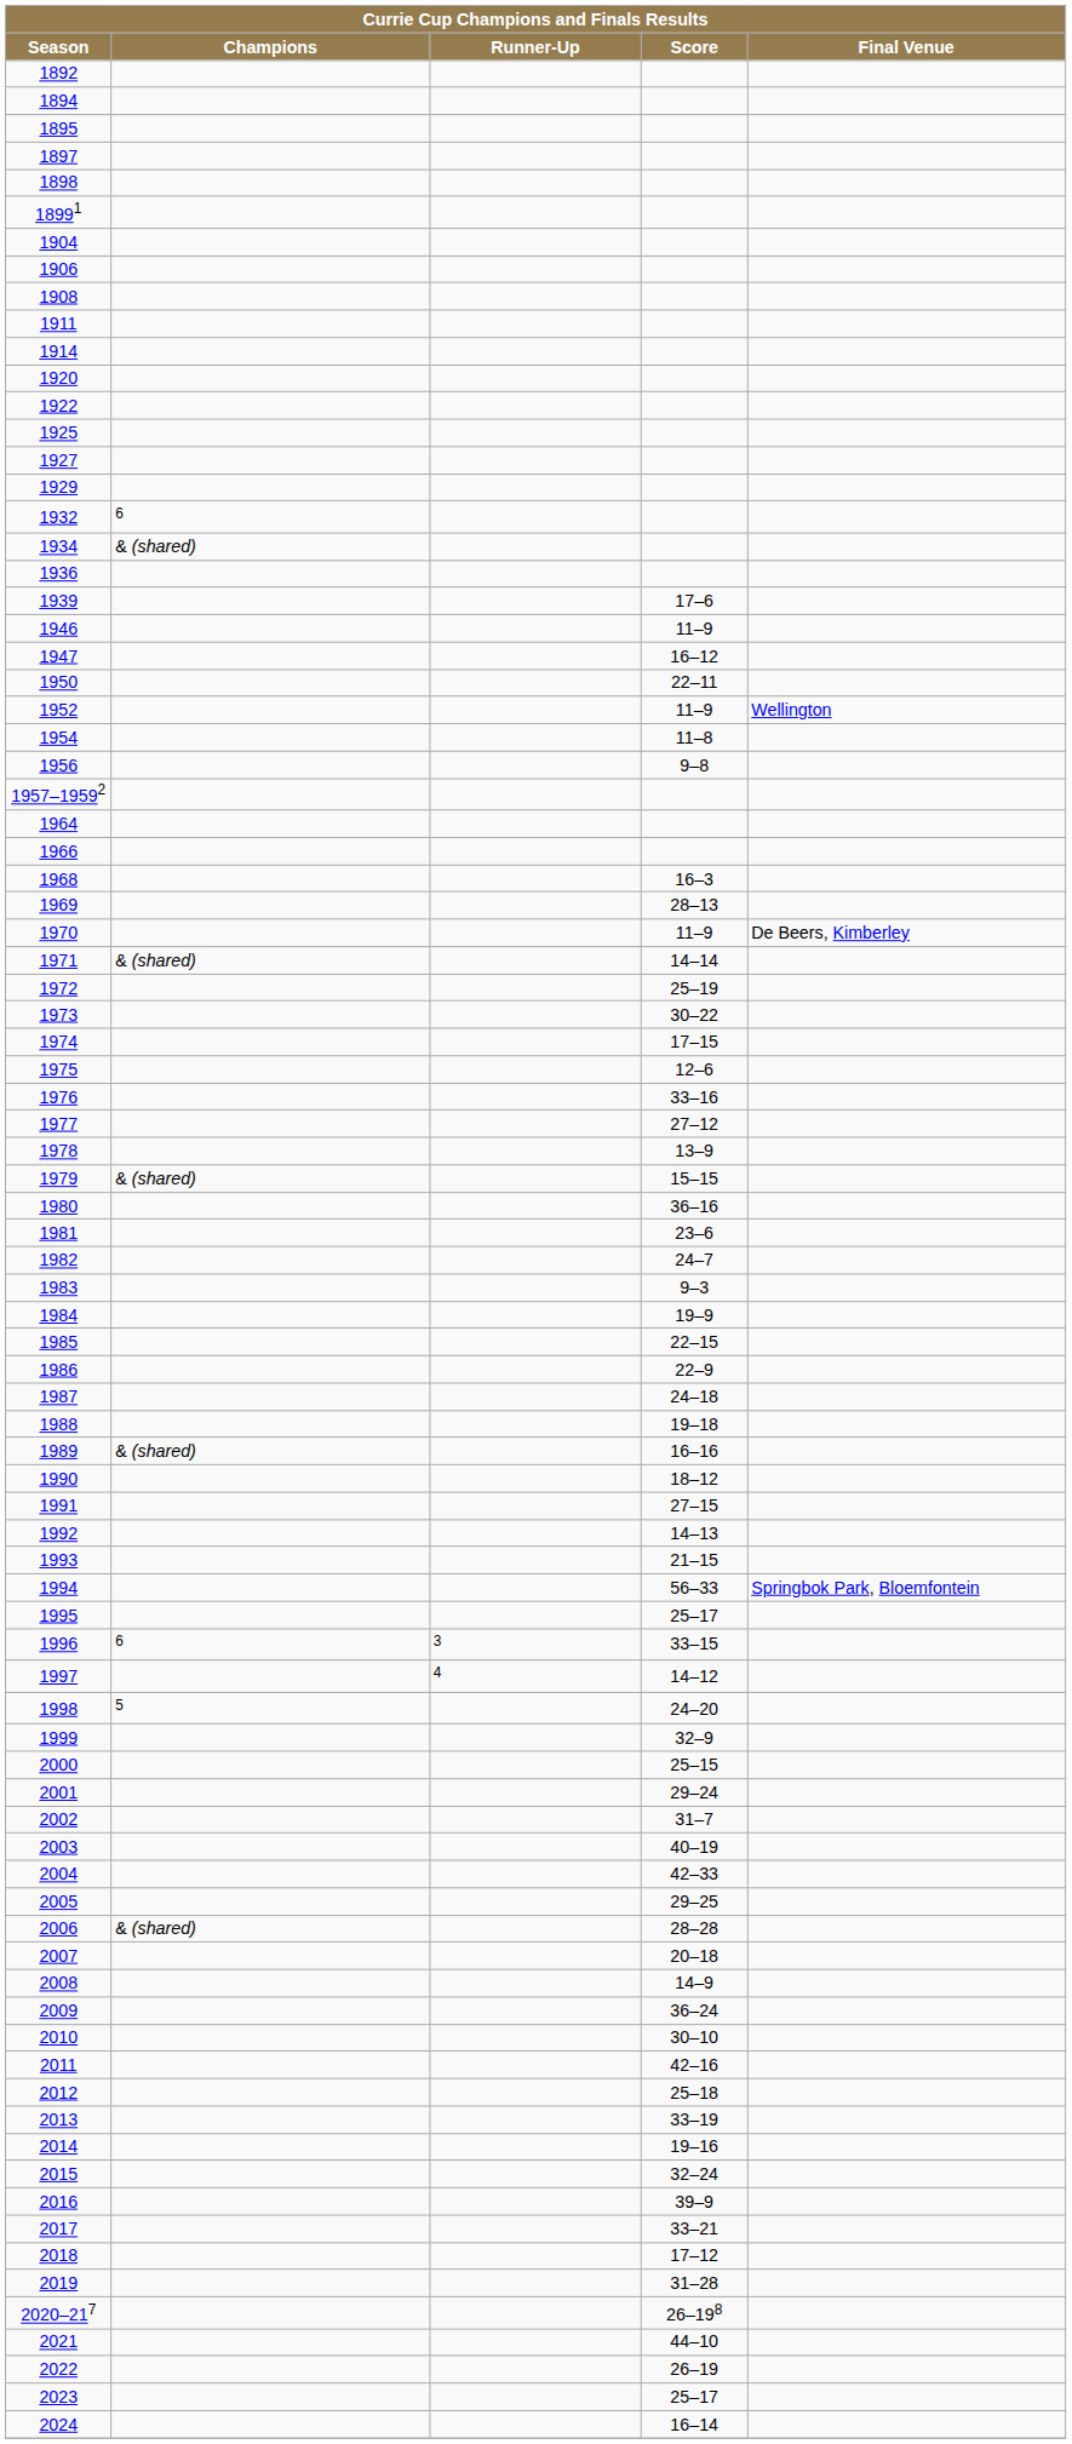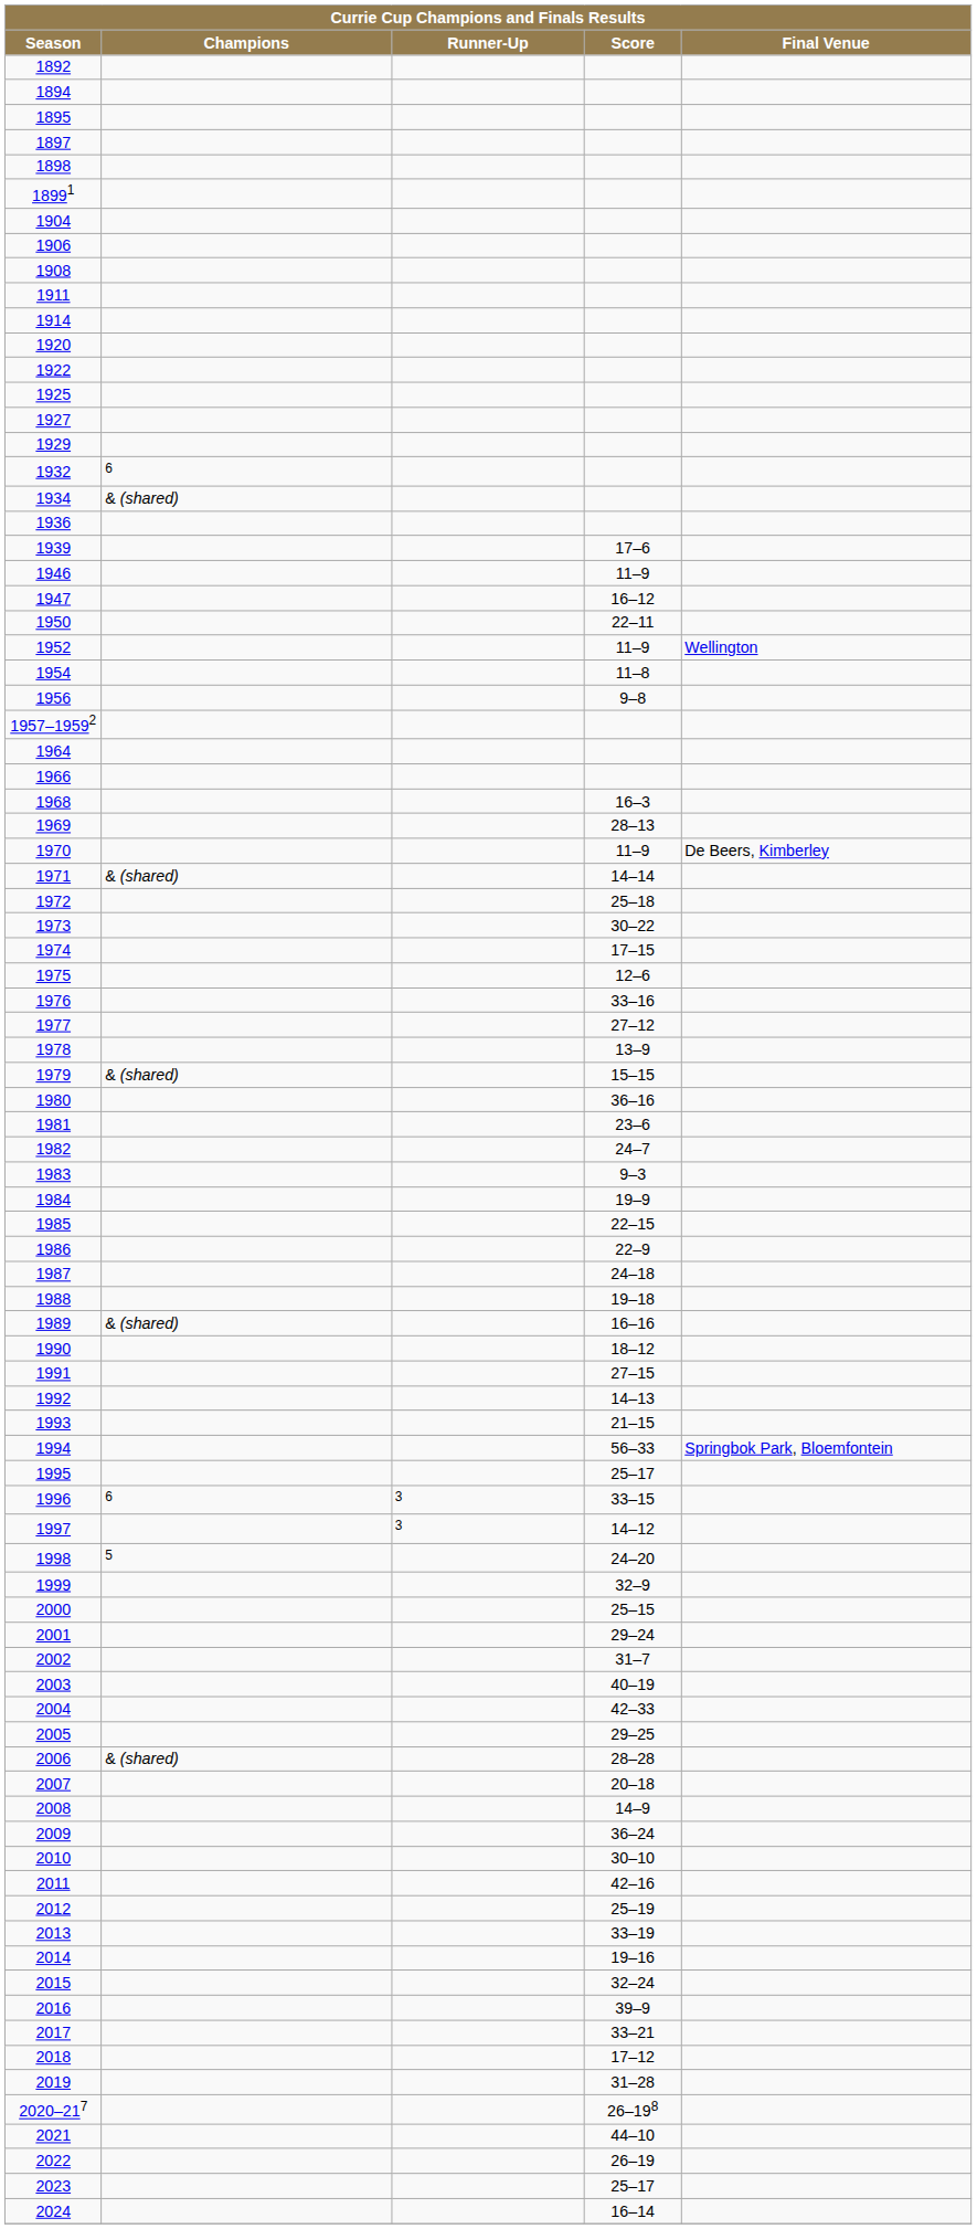1972 | Score: 25–19 -> 25–18
1997 | Runner-Up: 4 -> 3
2012 | Score: 25–18 -> 25–19
